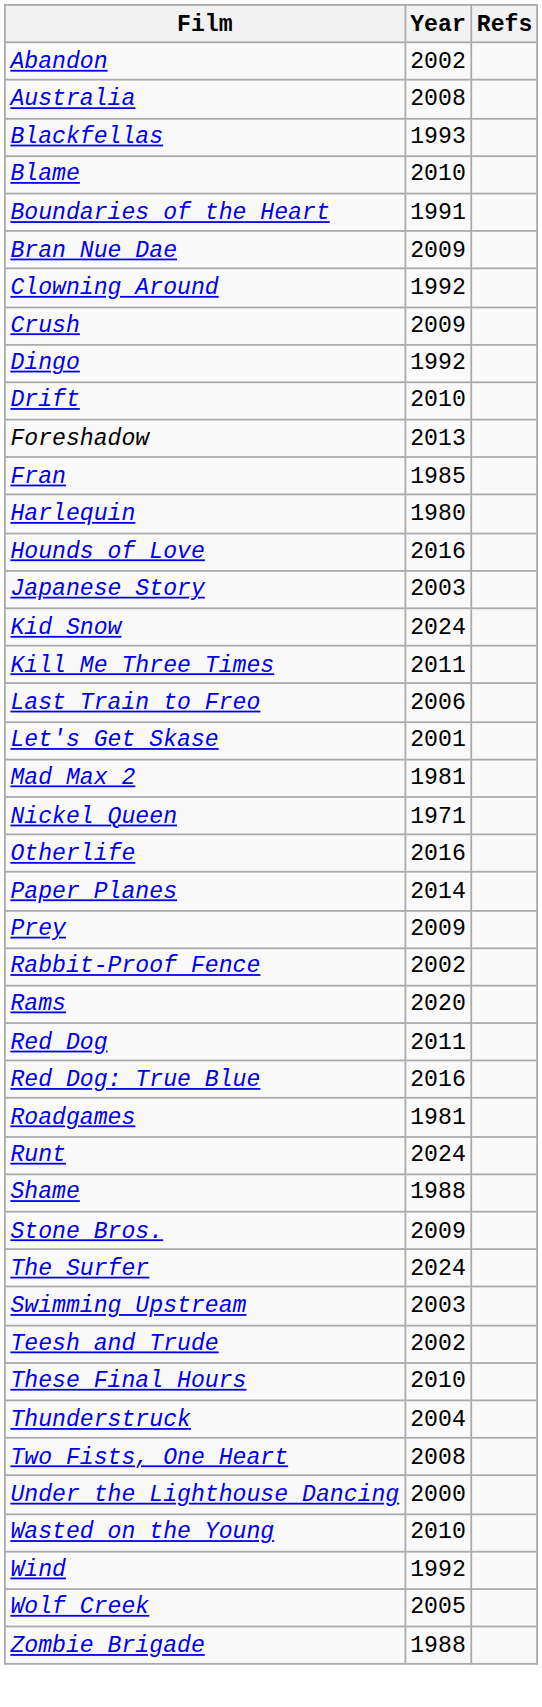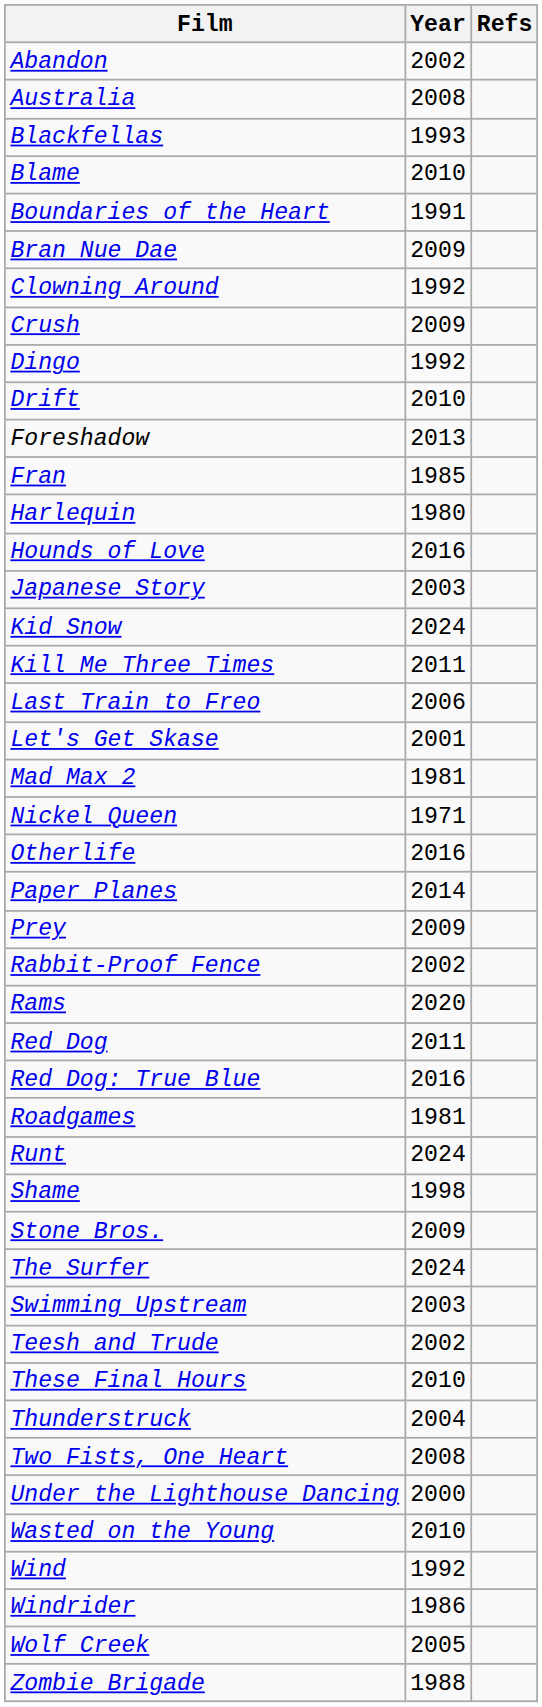Shame | Year: 1988 -> 1998
+ row: Windrider | 1986
